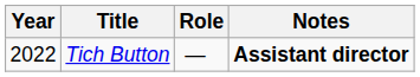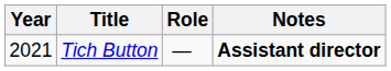Tich Button | Year: 2022 -> 2021
